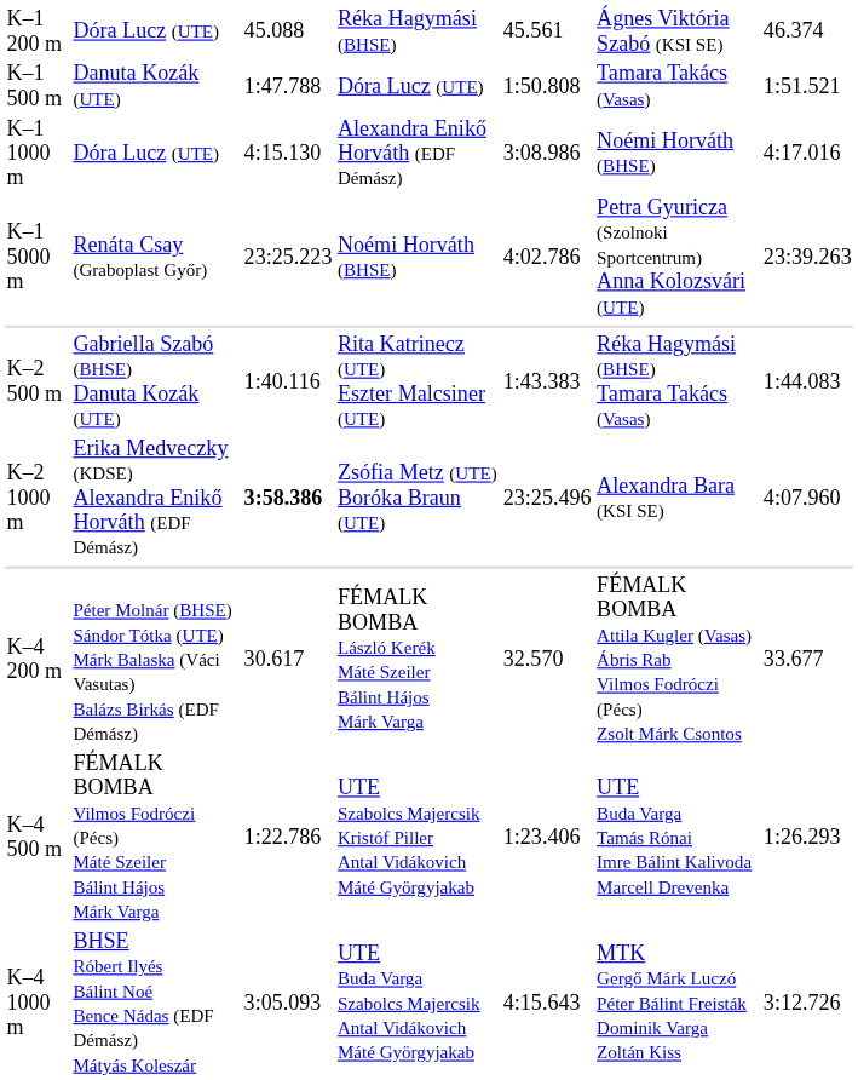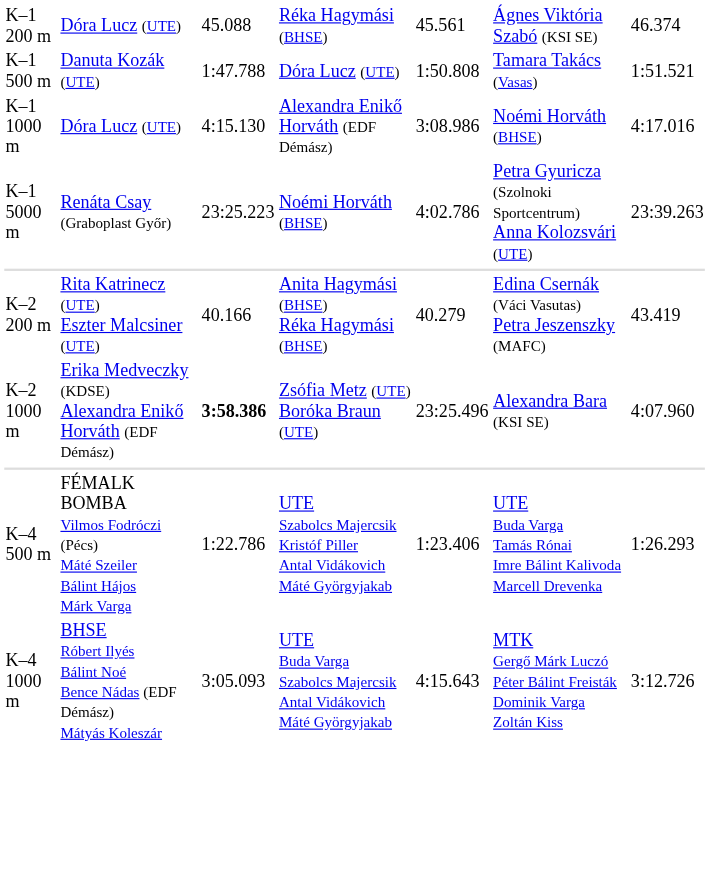+ row: K–2 200 m | Rita Katrinecz (UTE) Eszter Malcsiner (UTE) | 40.166 | Anita Hagymási (BHSE) Réka Hagymási (BHSE) | 40.279 | Edina Csernák (Váci Vasutas) Petra Jeszenszky (MAFC) | 43.419
- row: K–2 500 m | Gabriella Szabó (BHSE) Danuta Kozák (UTE) | 1:40.116 | Rita Katrinecz (UTE) Eszter Malcsiner (UTE) | 1:43.383 | Réka Hagymási (BHSE) Tamara Takács (Vasas) | 1:44.083
- row: K–4 200 m | Péter Molnár (BHSE) Sándor Tótka (UTE) Márk Balaska (Váci Vasutas) Balázs Birkás (EDF Démász) | 30.617 | FÉMALK BOMBA László Kerék Máté Szeiler Bálint Hájos Márk Varga | 32.570 | FÉMALK BOMBA Attila Kugler (Vasas) Ábris Rab Vilmos Fodróczi (Pécs) Zsolt Márk Csontos | 33.677
